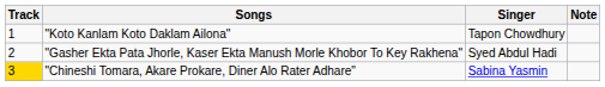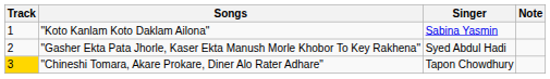"Koto Kanlam Koto Daklam Ailona" | Singer: Tapon Chowdhury -> Sabina Yasmin
"Chineshi Tomara, Akare Prokare, Diner Alo Rater Adhare" | Singer: Sabina Yasmin -> Tapon Chowdhury
